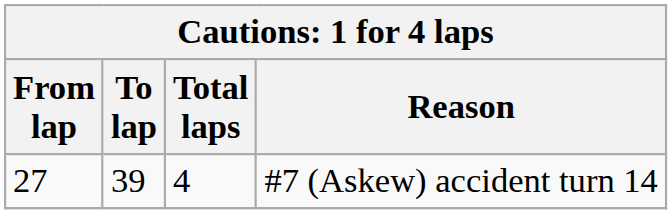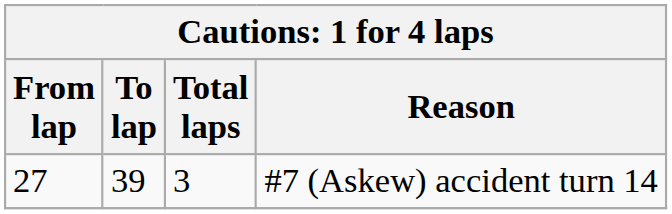#7 (Askew) accident turn 14 | Total laps: 4 -> 3
